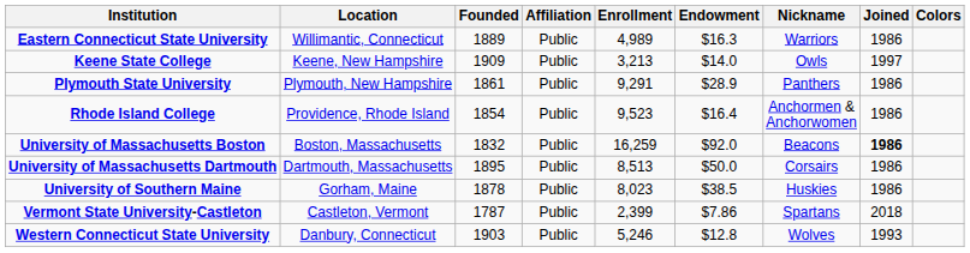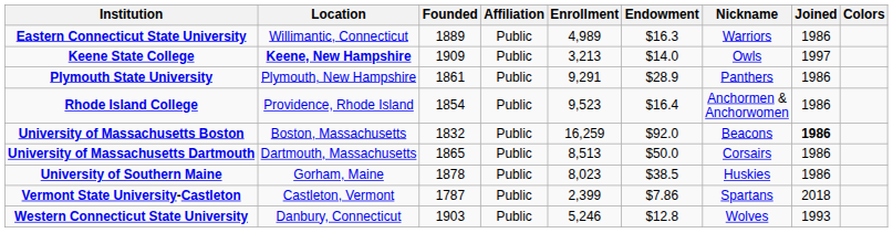Keene State College | Location: normal -> bold
University of Massachusetts Dartmouth | Founded: 1895 -> 1865
